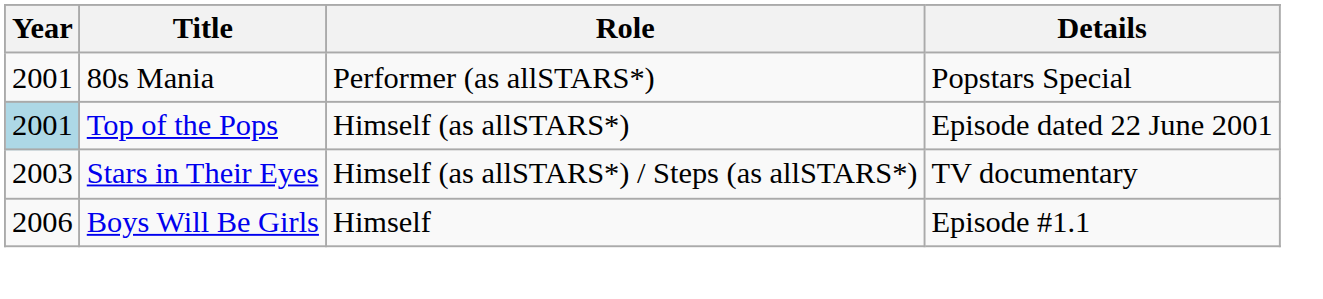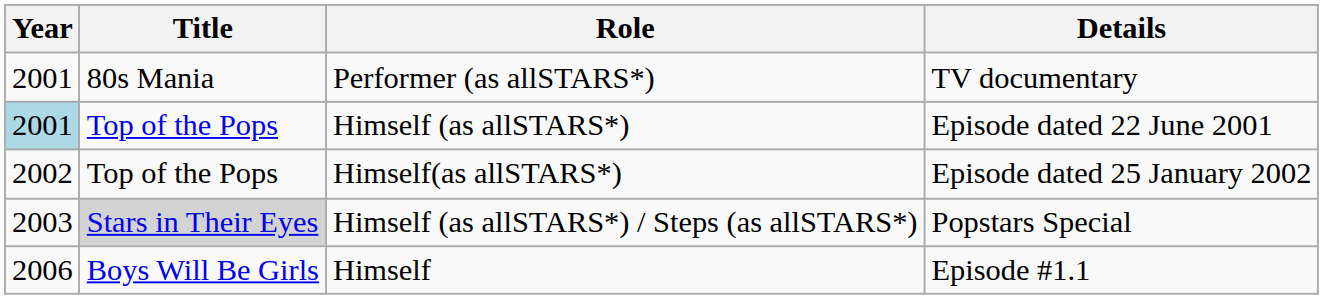Performer (as allSTARS*) | Details: Popstars Special -> TV documentary
+ row: 2002 | Top of the Pops | Himself(as allSTARS*) | Episode dated 25 January 2002
Himself (as allSTARS*) / Steps (as allSTARS*) | Title: no background -> lightgrey background
Himself (as allSTARS*) / Steps (as allSTARS*) | Details: TV documentary -> Popstars Special
